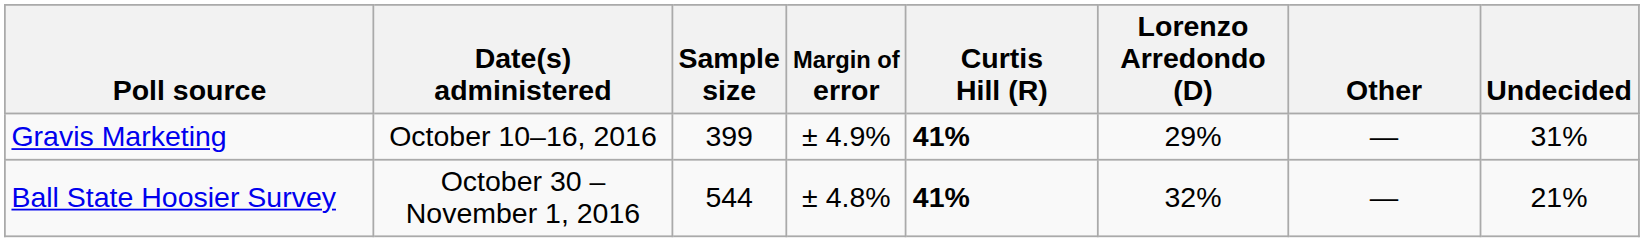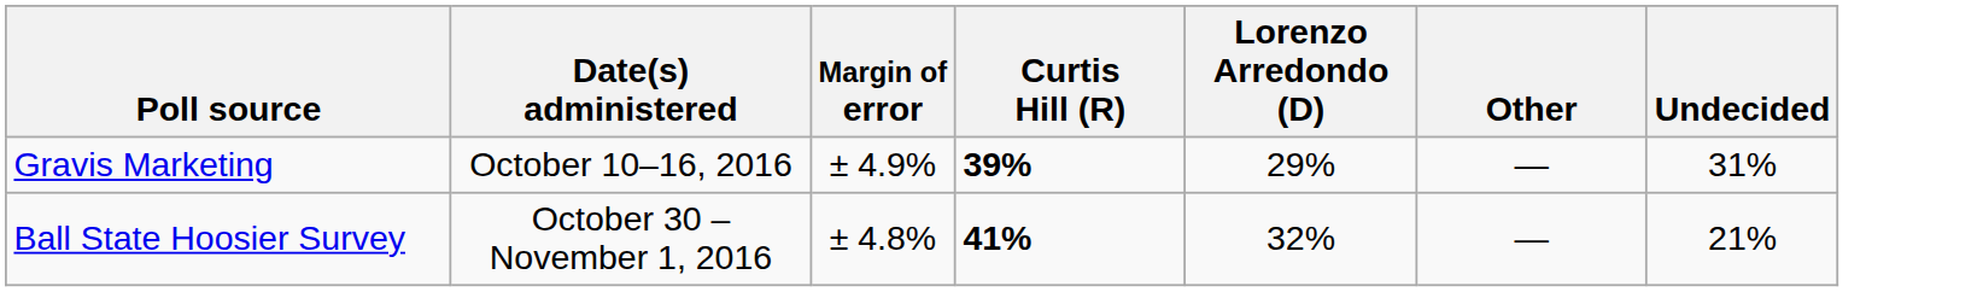- column: Sample size | 399 | 544
Gravis Marketing | Curtis Hill (R): 41% -> 39%
